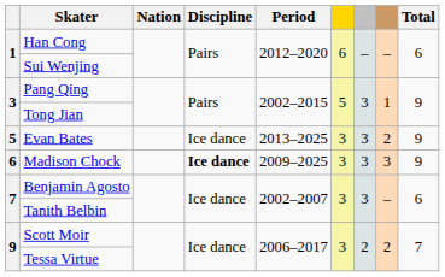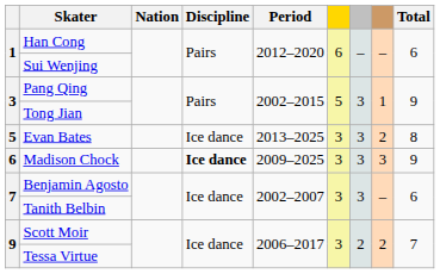Evan Bates | Total: 9 -> 8
